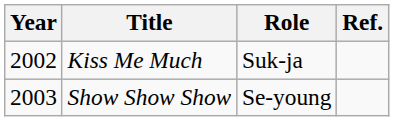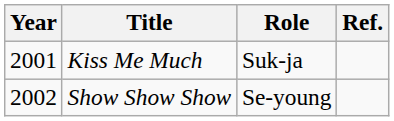Kiss Me Much | Year: 2002 -> 2001
Show Show Show | Year: 2003 -> 2002
